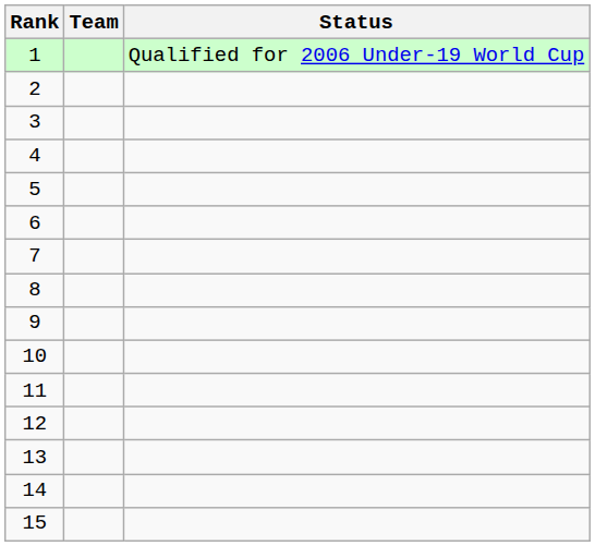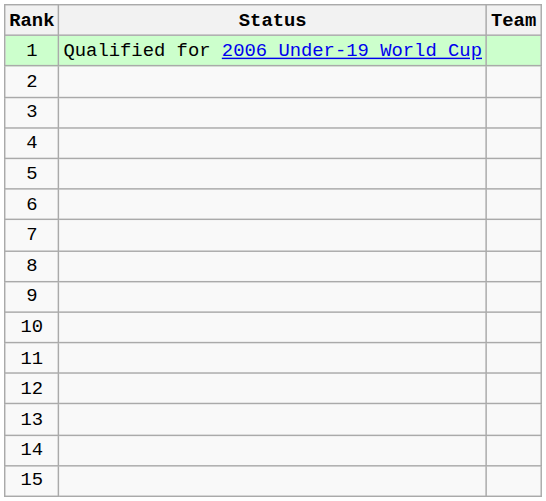columns swapped: Team <-> Status
